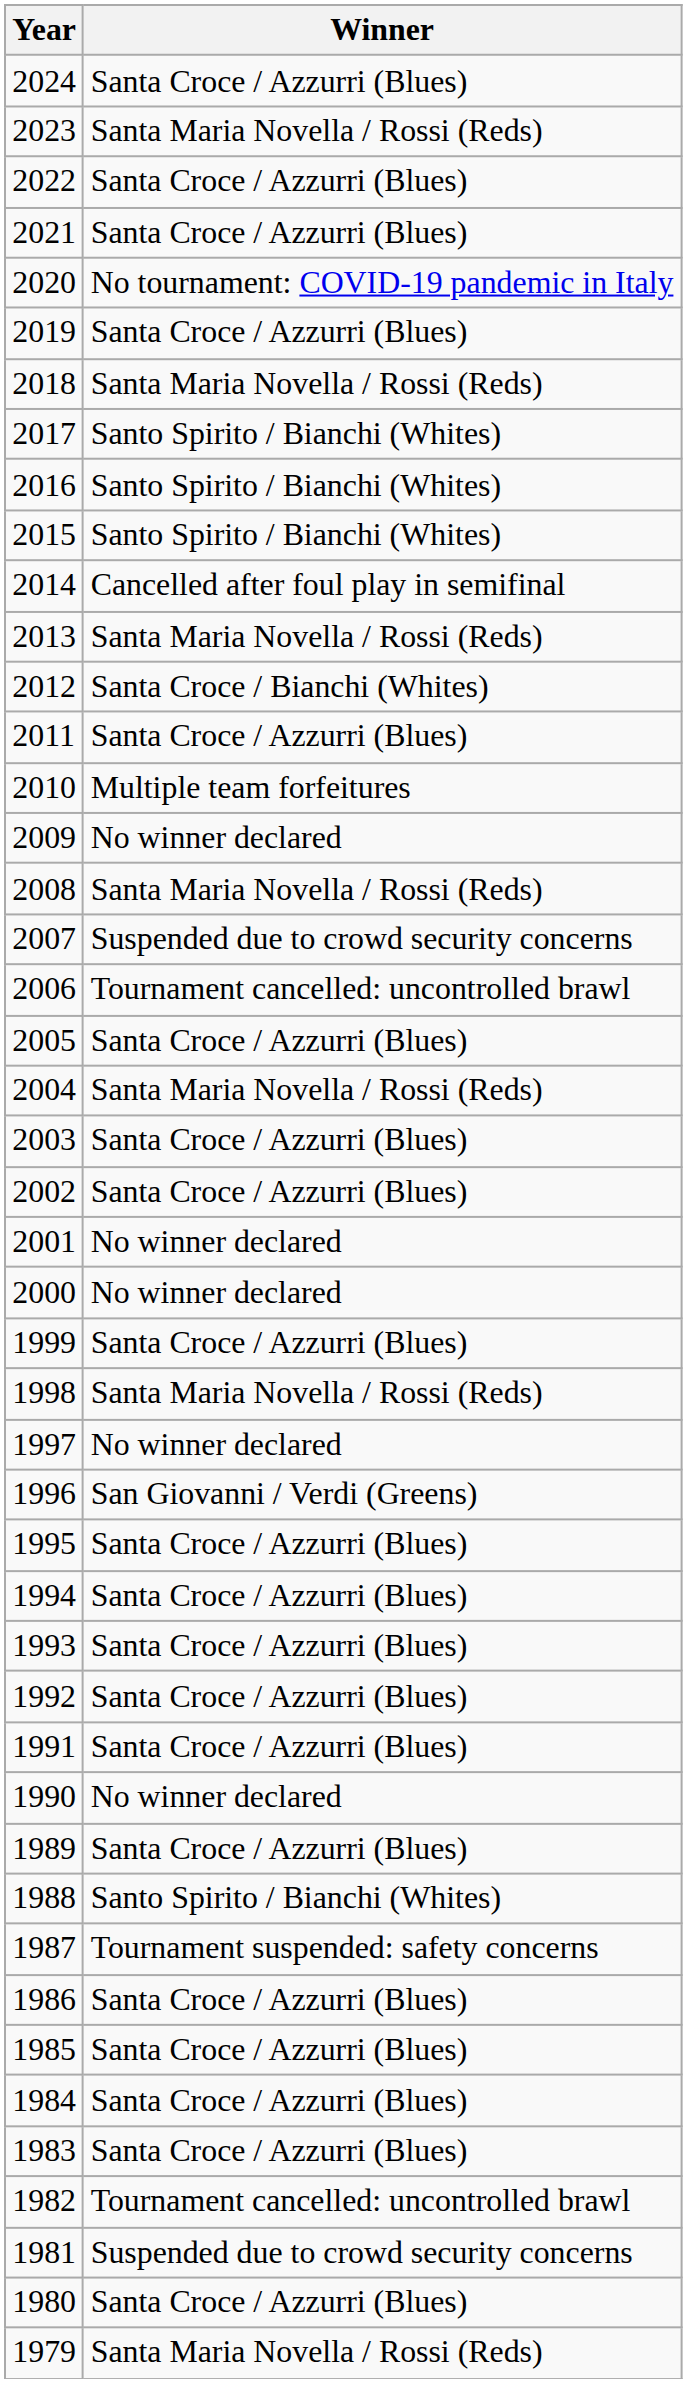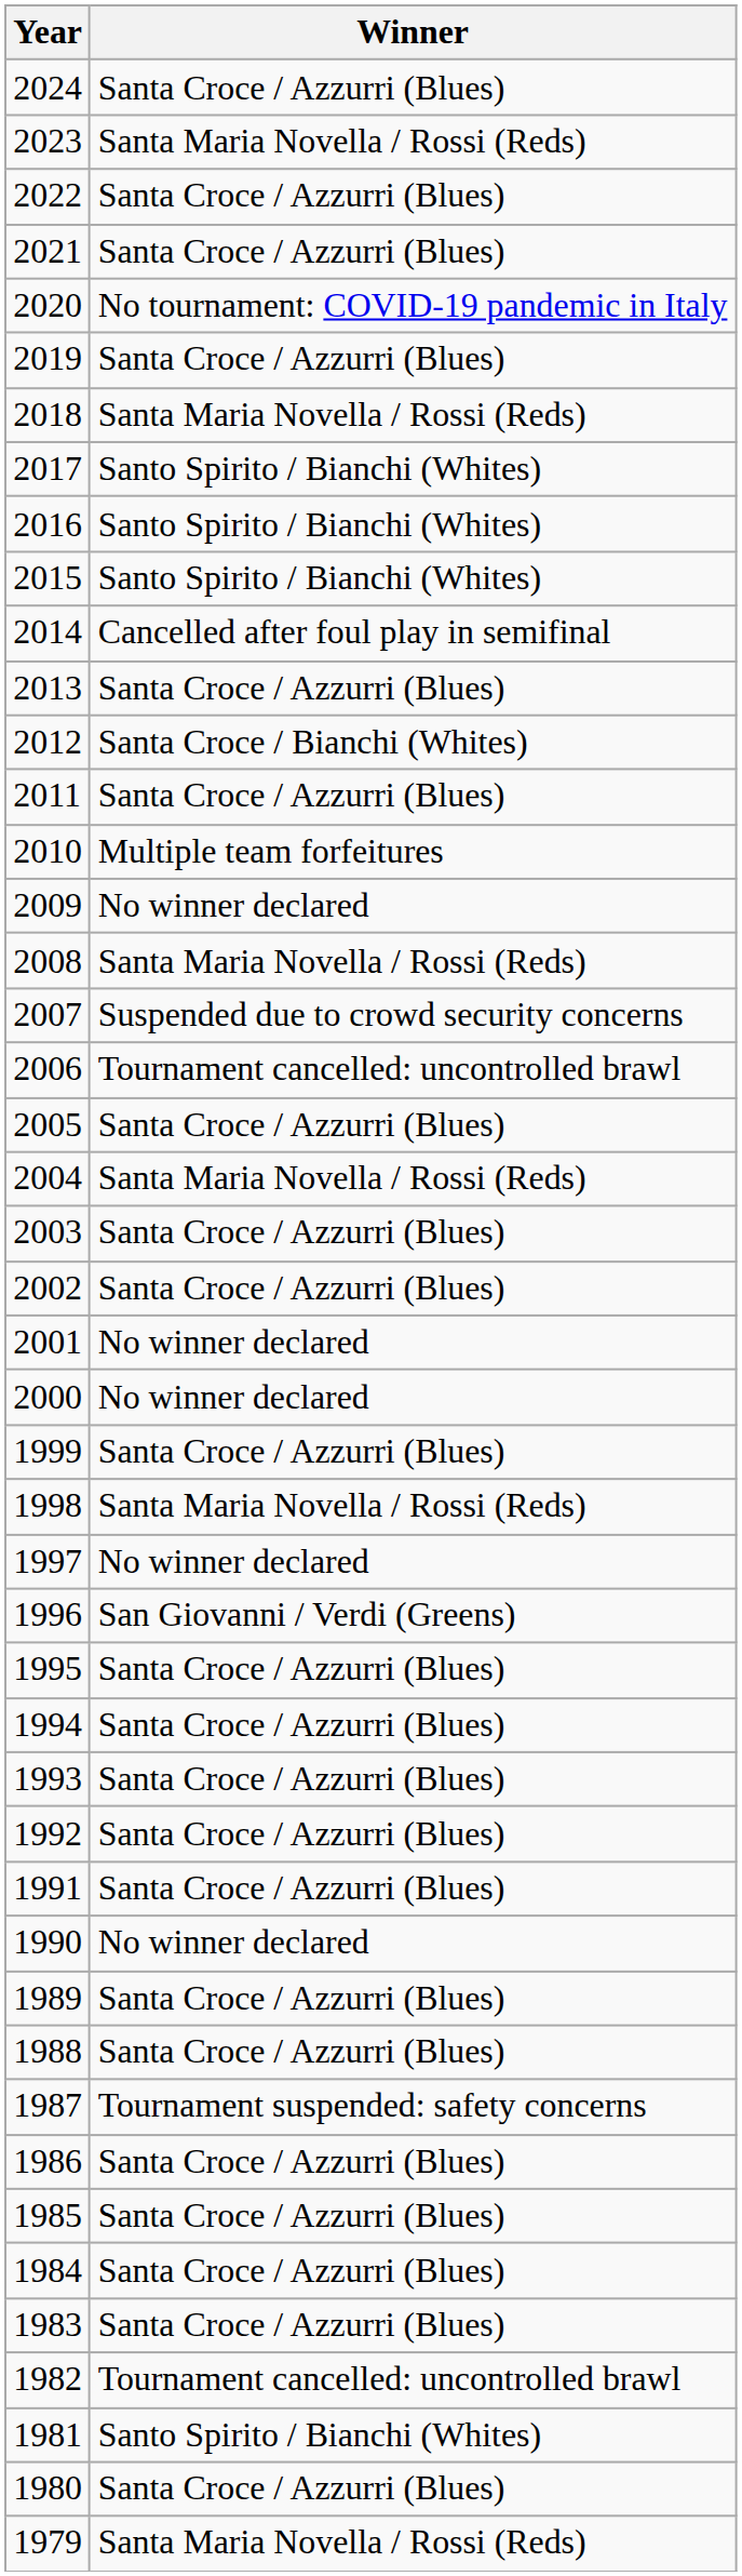2013 | Winner: Santa Maria Novella / Rossi (Reds) -> Santa Croce / Azzurri (Blues)
1988 | Winner: Santo Spirito / Bianchi (Whites) -> Santa Croce / Azzurri (Blues)
1981 | Winner: Suspended due to crowd security concerns -> Santo Spirito / Bianchi (Whites)
